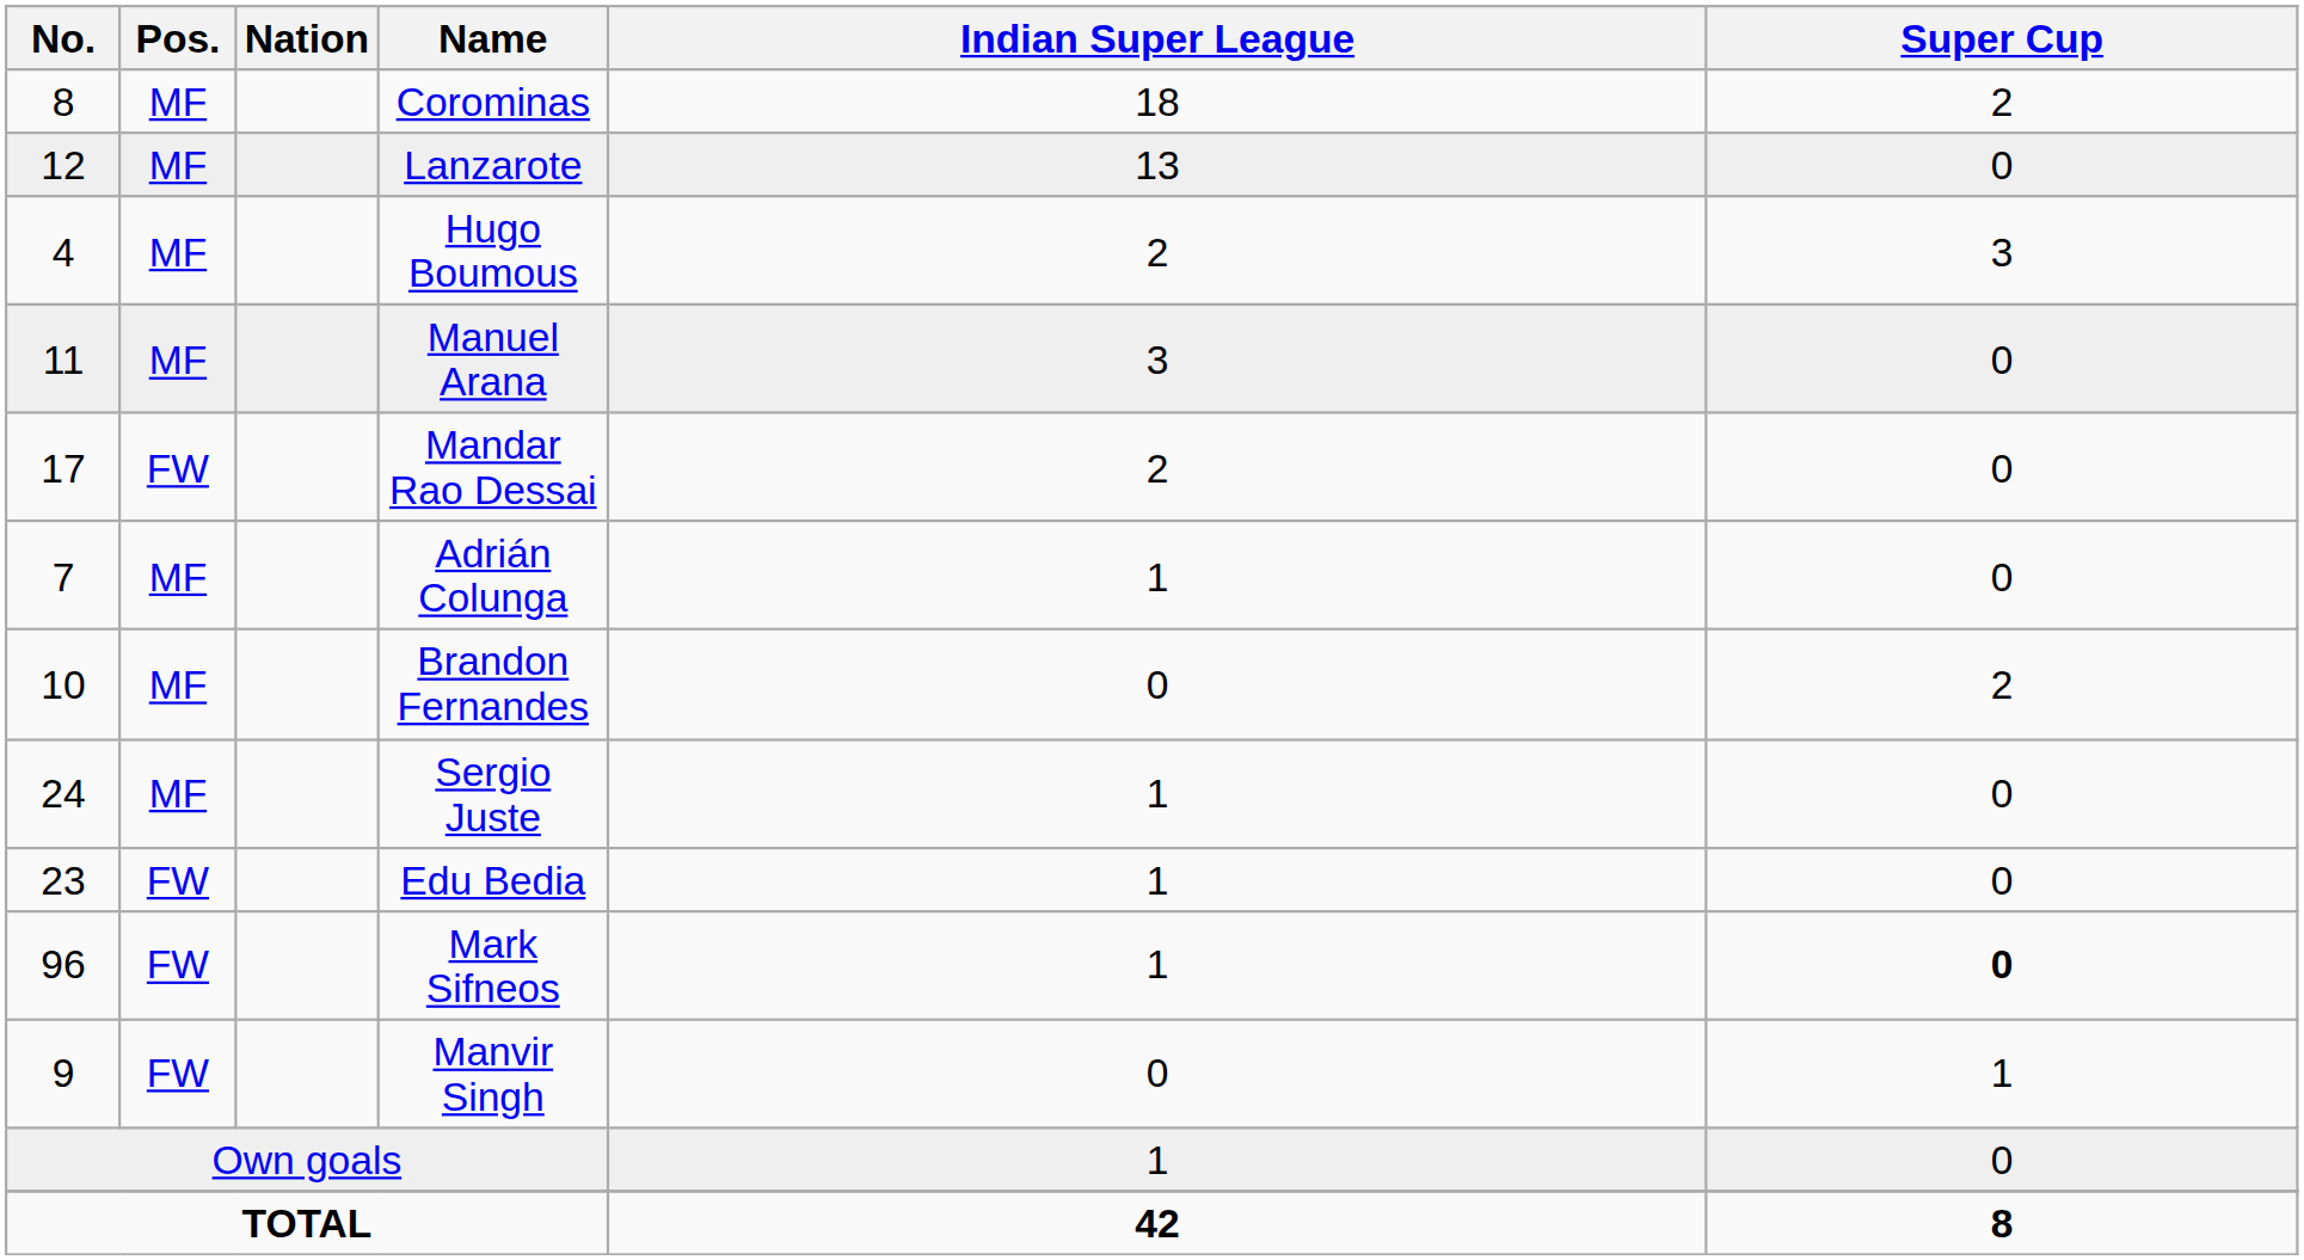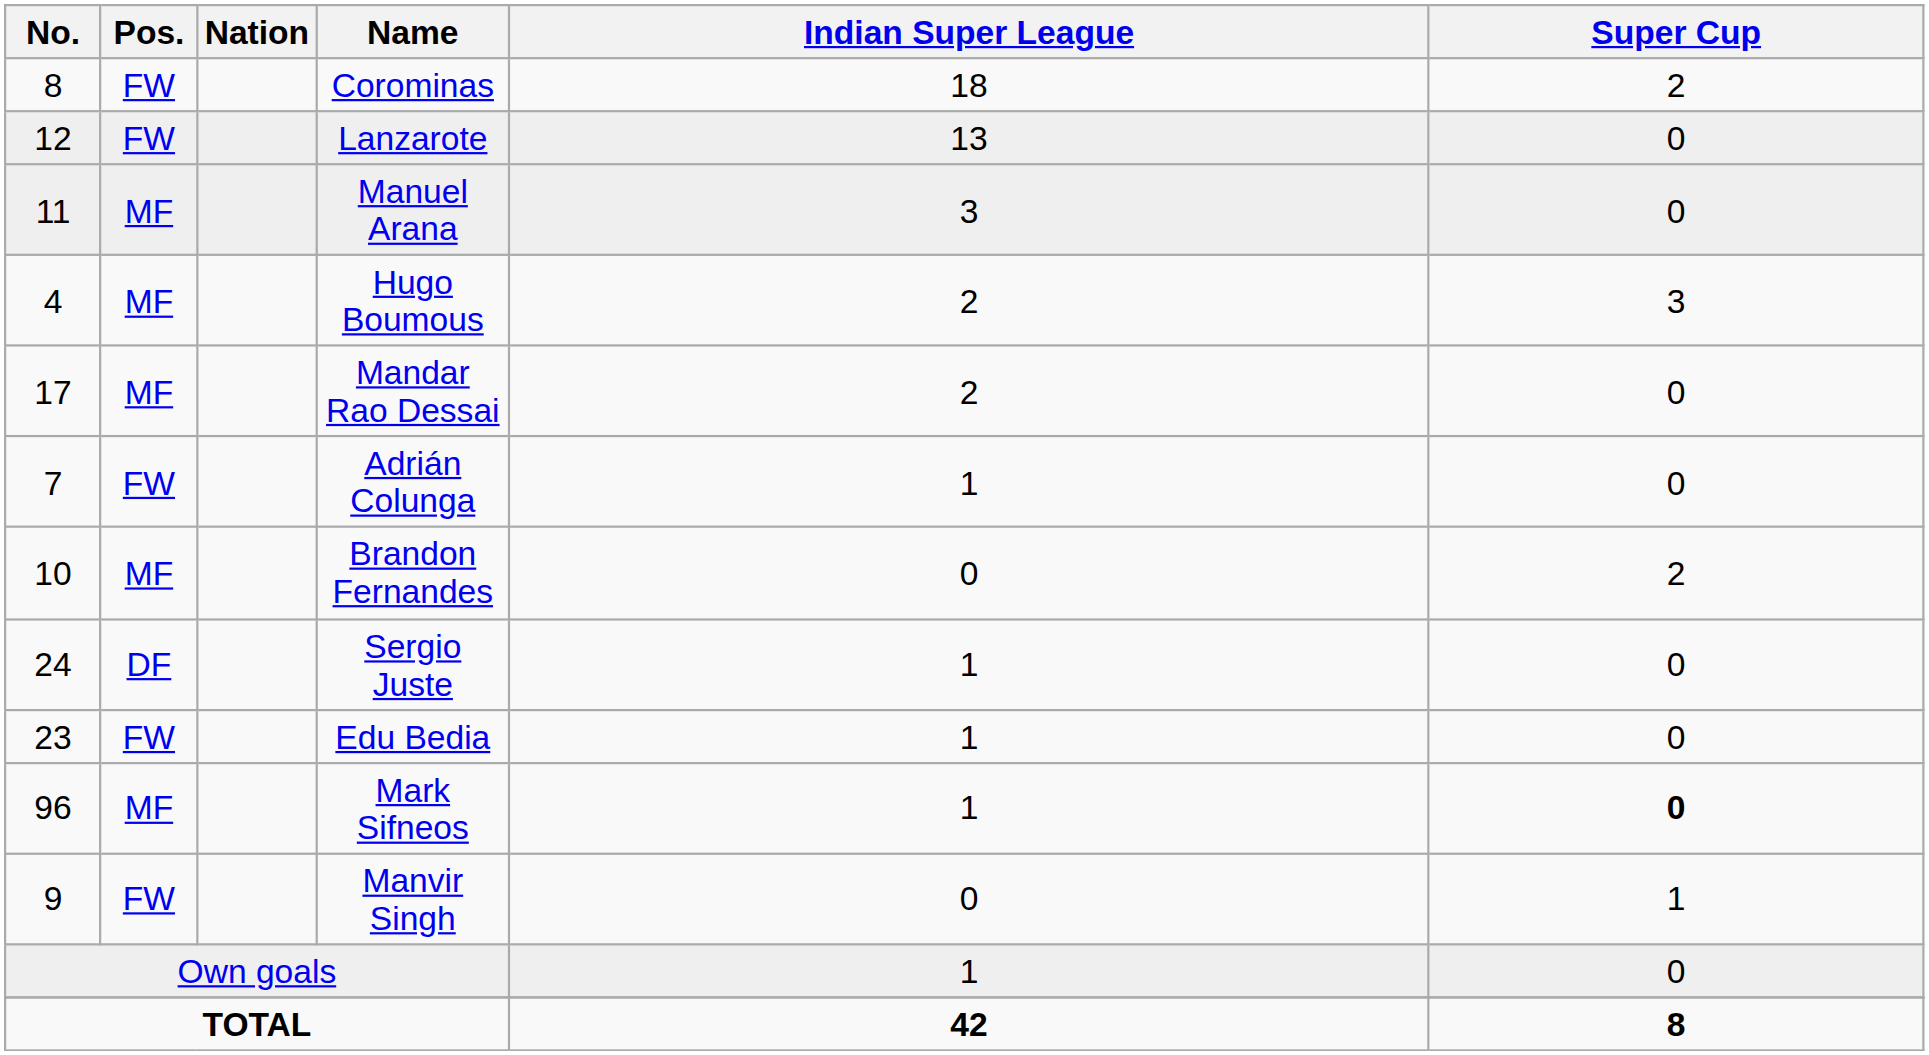Corominas | Pos.: MF -> FW
Lanzarote | Pos.: MF -> FW
rows swapped: Manuel Arana <-> Hugo Boumous
Mandar Rao Dessai | Pos.: FW -> MF
Adrián Colunga | Pos.: MF -> FW
Sergio Juste | Pos.: MF -> DF
Mark Sifneos | Pos.: FW -> MF
